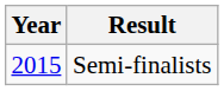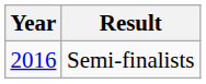Semi-finalists | Year: 2015 -> 2016
